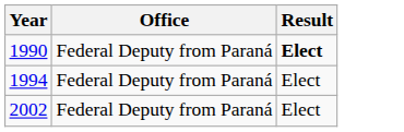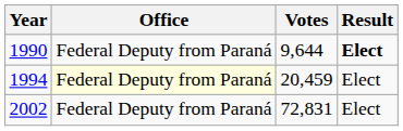+ column: Votes | 9,644 | 20,459 | 72,831
1994 | Office: no background -> lightyellow background
